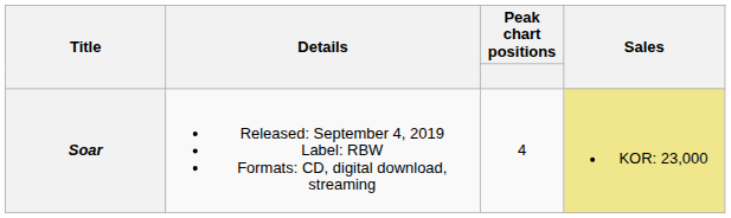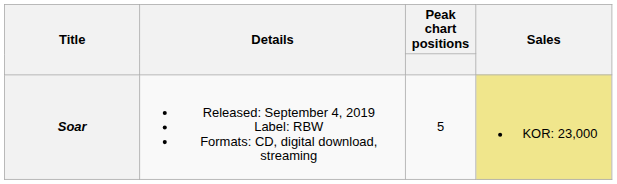Soar | Peak chart positions: 4 -> 5
